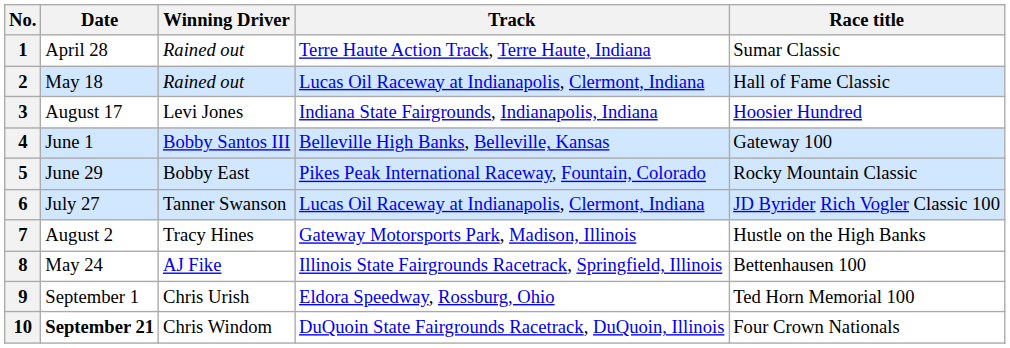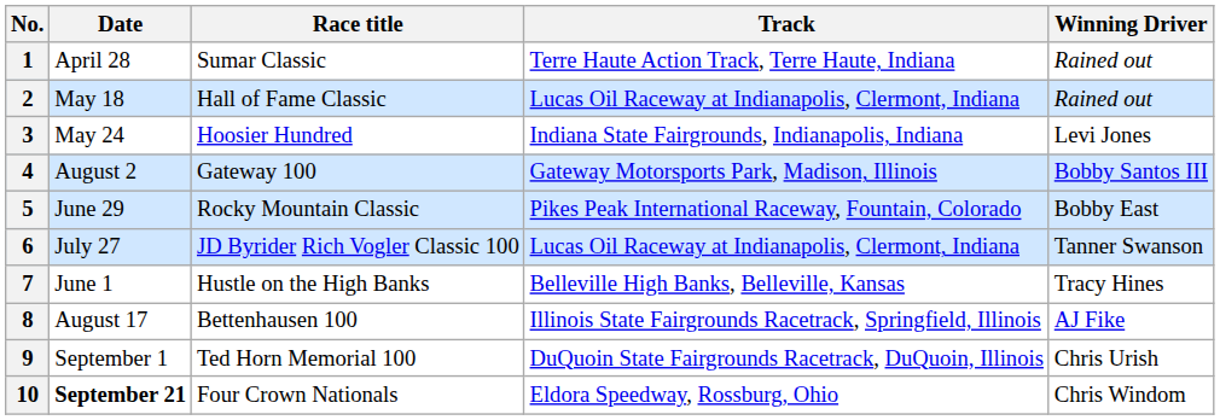columns swapped: Race title <-> Winning Driver
3 | Date: August 17 -> May 24
4 | Date: June 1 -> August 2
4 | Track: Belleville High Banks, Belleville, Kansas -> Gateway Motorsports Park, Madison, Illinois
7 | Date: August 2 -> June 1
7 | Track: Gateway Motorsports Park, Madison, Illinois -> Belleville High Banks, Belleville, Kansas
8 | Date: May 24 -> August 17
9 | Track: Eldora Speedway, Rossburg, Ohio -> DuQuoin State Fairgrounds Racetrack, DuQuoin, Illinois
10 | Track: DuQuoin State Fairgrounds Racetrack, DuQuoin, Illinois -> Eldora Speedway, Rossburg, Ohio
